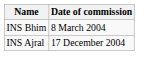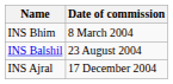+ row: INS Balshil | 23 August 2004
